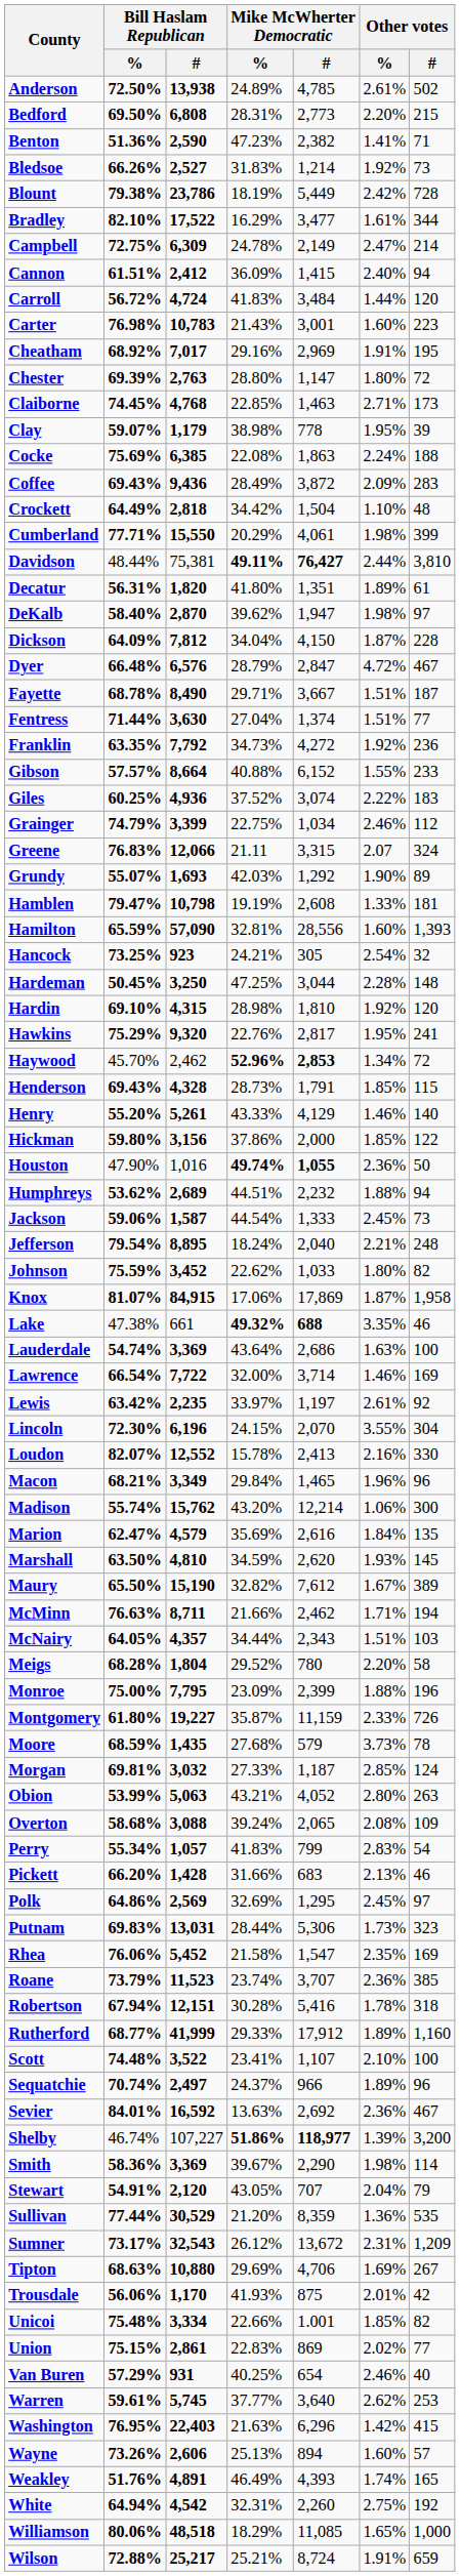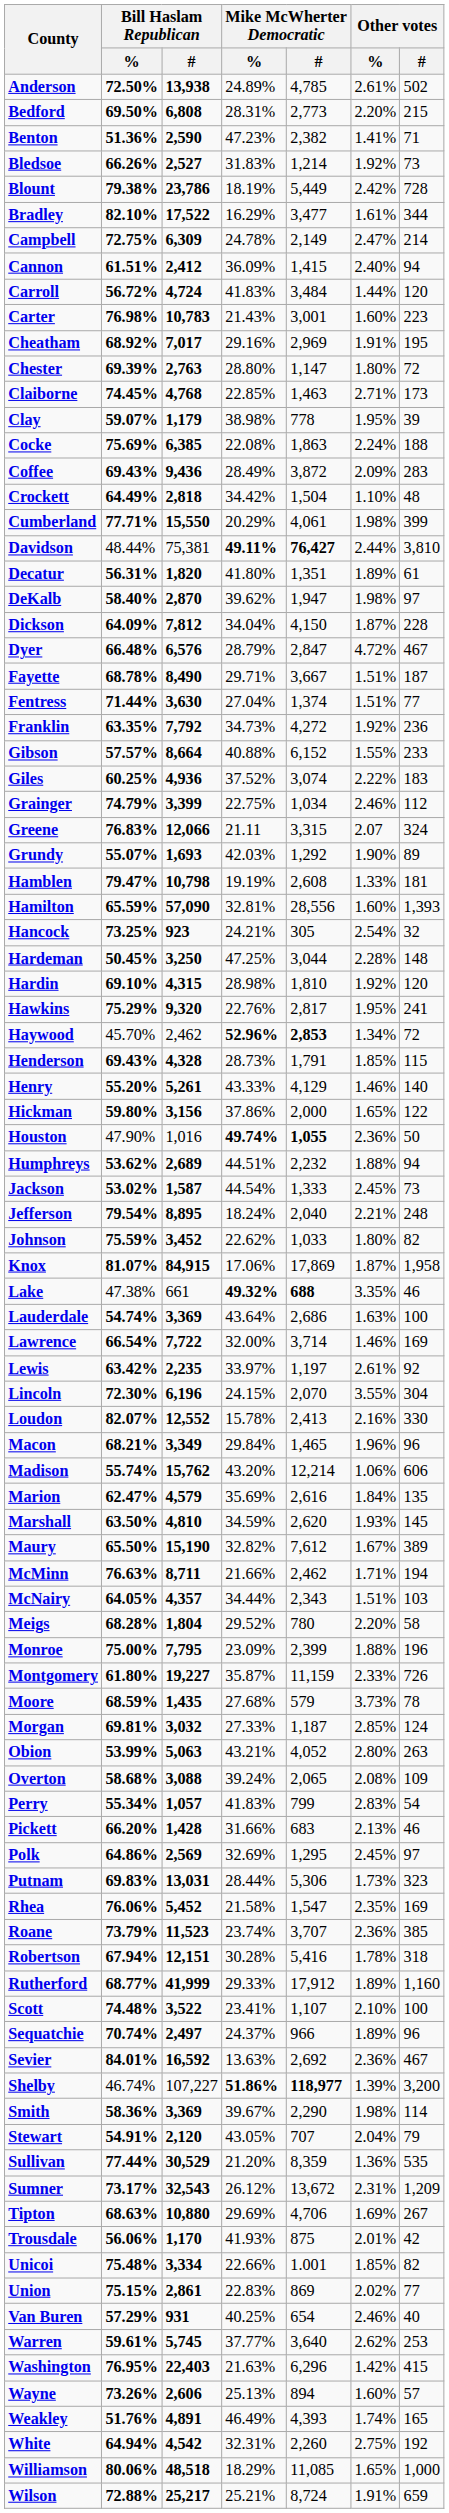Hickman | Other votes / %: 1.85% -> 1.65%
Jackson | Bill Haslam Republican / %: 59.06% -> 53.02%
Madison | Other votes / #: 300 -> 606
